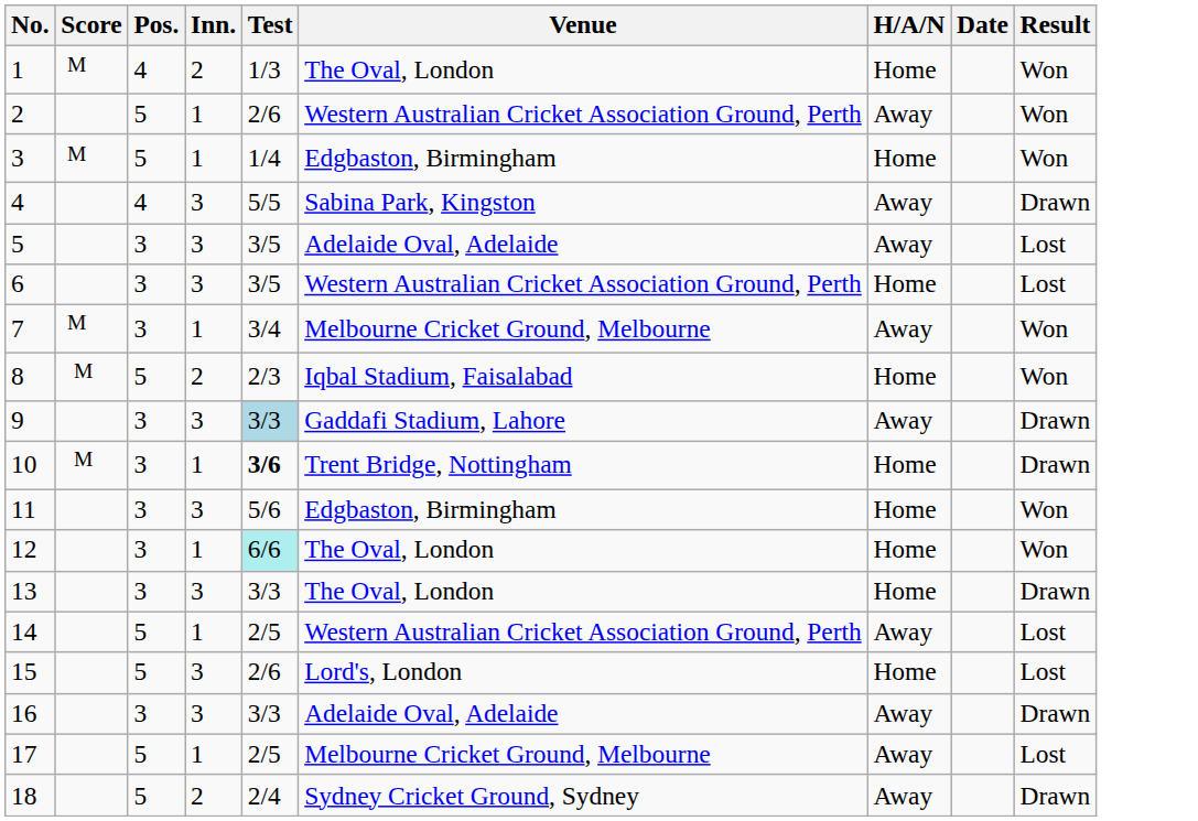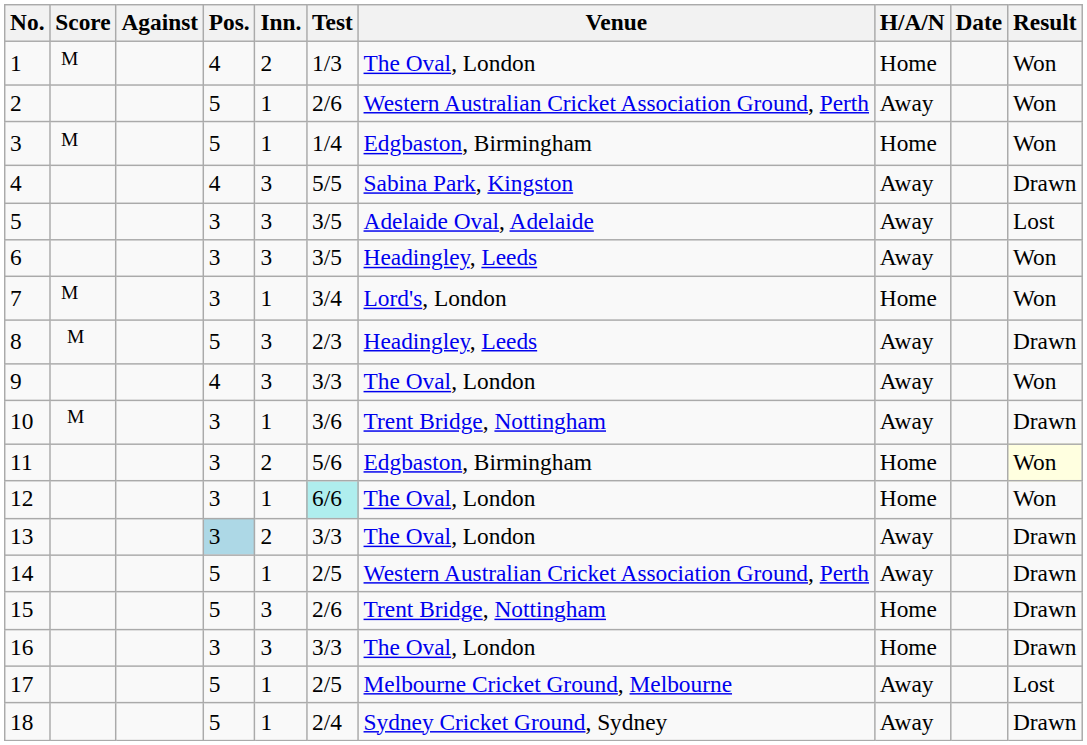+ column: Against
6 | Venue: Western Australian Cricket Association Ground, Perth -> Headingley, Leeds
6 | H/A/N: Home -> Away
6 | Result: Lost -> Won
7 | Venue: Melbourne Cricket Ground, Melbourne -> Lord's, London
7 | H/A/N: Away -> Home
8 | Inn.: 2 -> 3
8 | Venue: Iqbal Stadium, Faisalabad -> Headingley, Leeds
8 | H/A/N: Home -> Away
8 | Result: Won -> Drawn
9 | Pos.: 3 -> 4
9 | Test: lightblue background -> no background
9 | Venue: Gaddafi Stadium, Lahore -> The Oval, London
9 | Result: Drawn -> Won
10 | Test: bold -> normal
10 | H/A/N: Home -> Away
11 | Inn.: 3 -> 2
11 | Result: no background -> lightyellow background
13 | Pos.: no background -> lightblue background
13 | Inn.: 3 -> 2
13 | H/A/N: Home -> Away
14 | Result: Lost -> Drawn
15 | Venue: Lord's, London -> Trent Bridge, Nottingham
15 | Result: Lost -> Drawn
16 | Venue: Adelaide Oval, Adelaide -> The Oval, London
16 | H/A/N: Away -> Home
18 | Inn.: 2 -> 1
